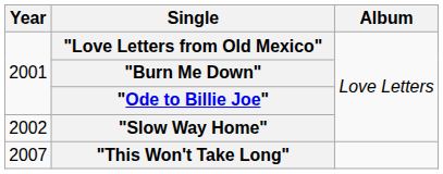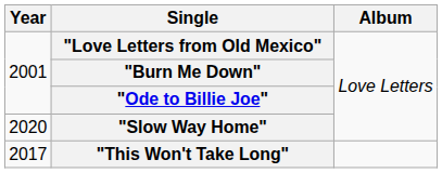"Slow Way Home" | Year: 2002 -> 2020
"This Won't Take Long" | Year: 2007 -> 2017
